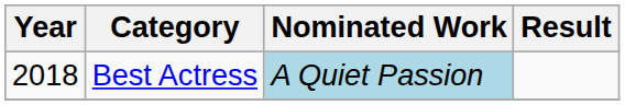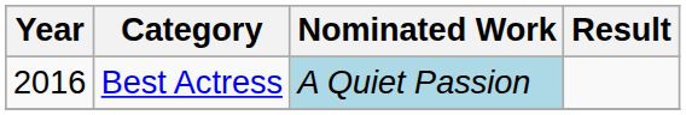Best Actress | Year: 2018 -> 2016
